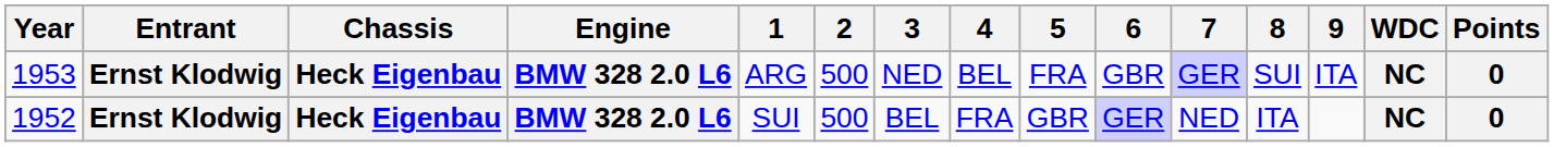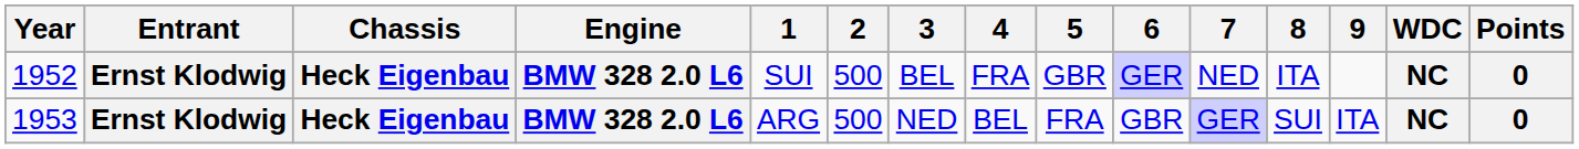rows swapped: 1952 <-> 1953
